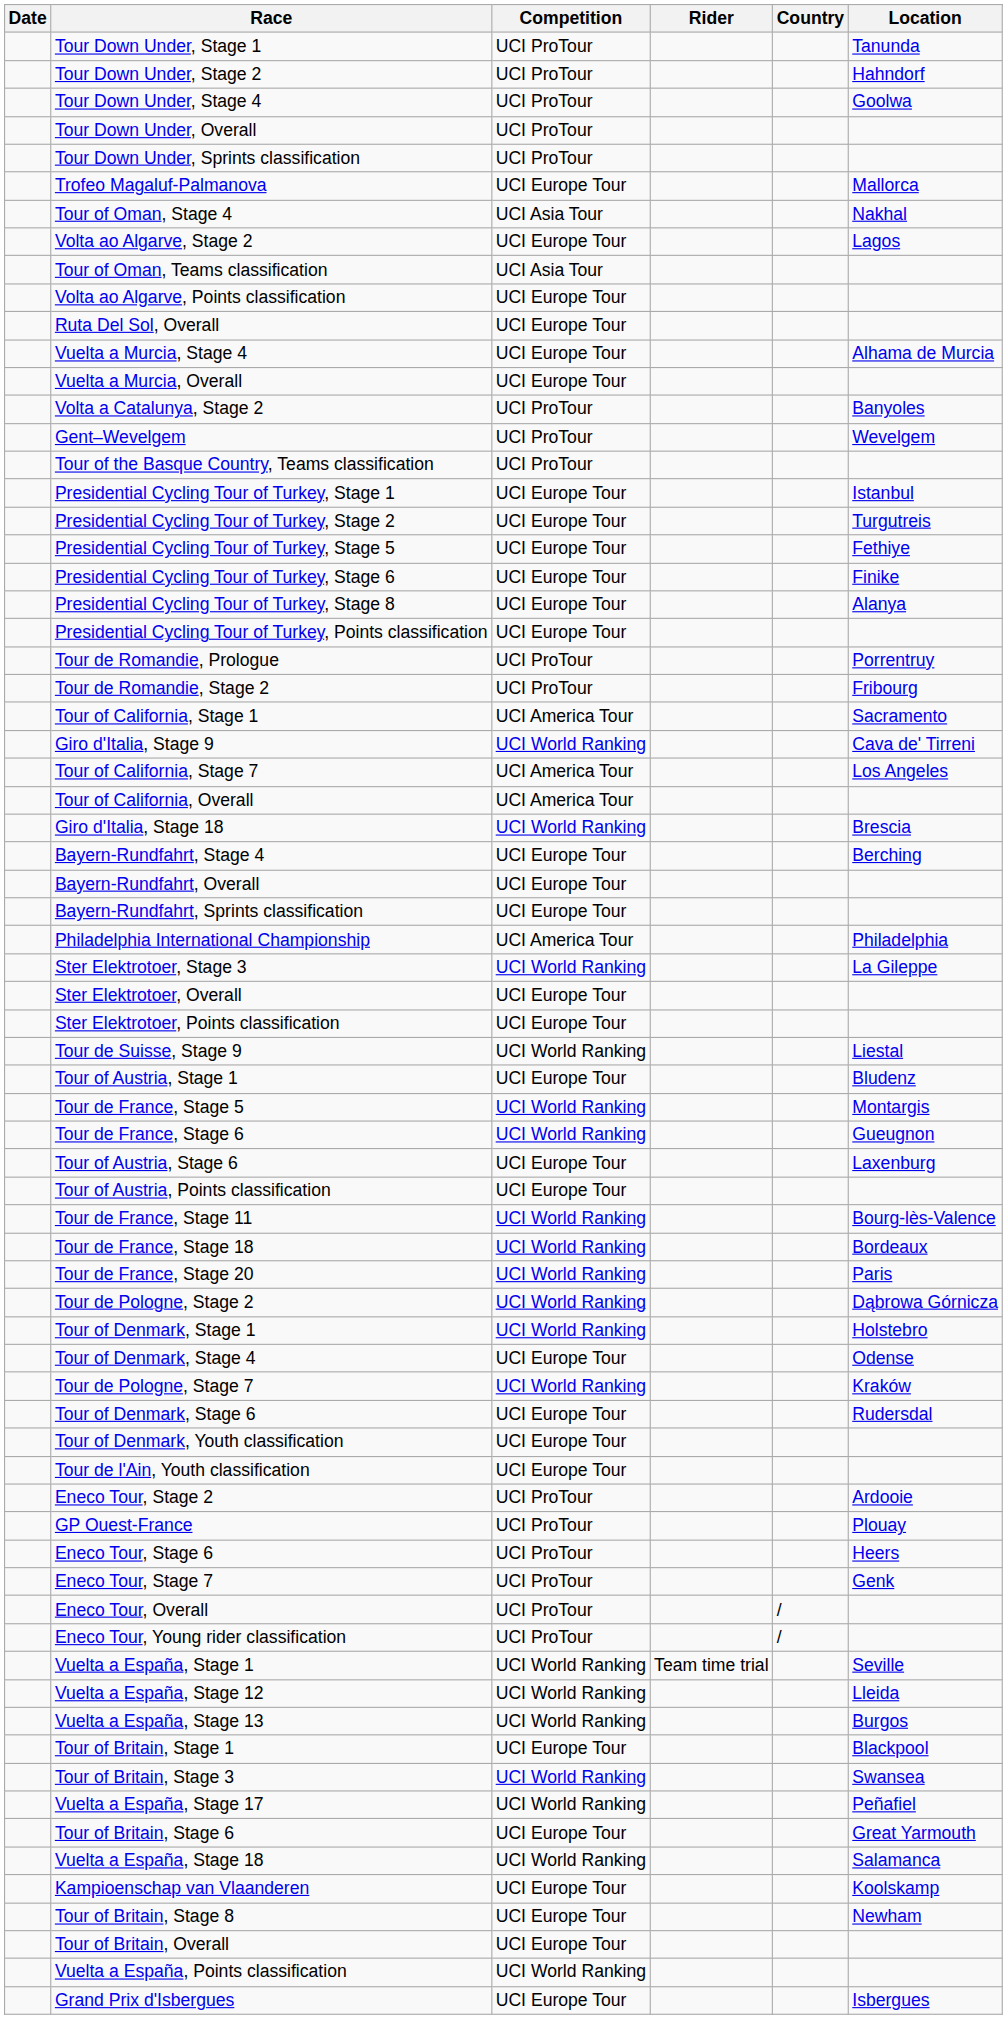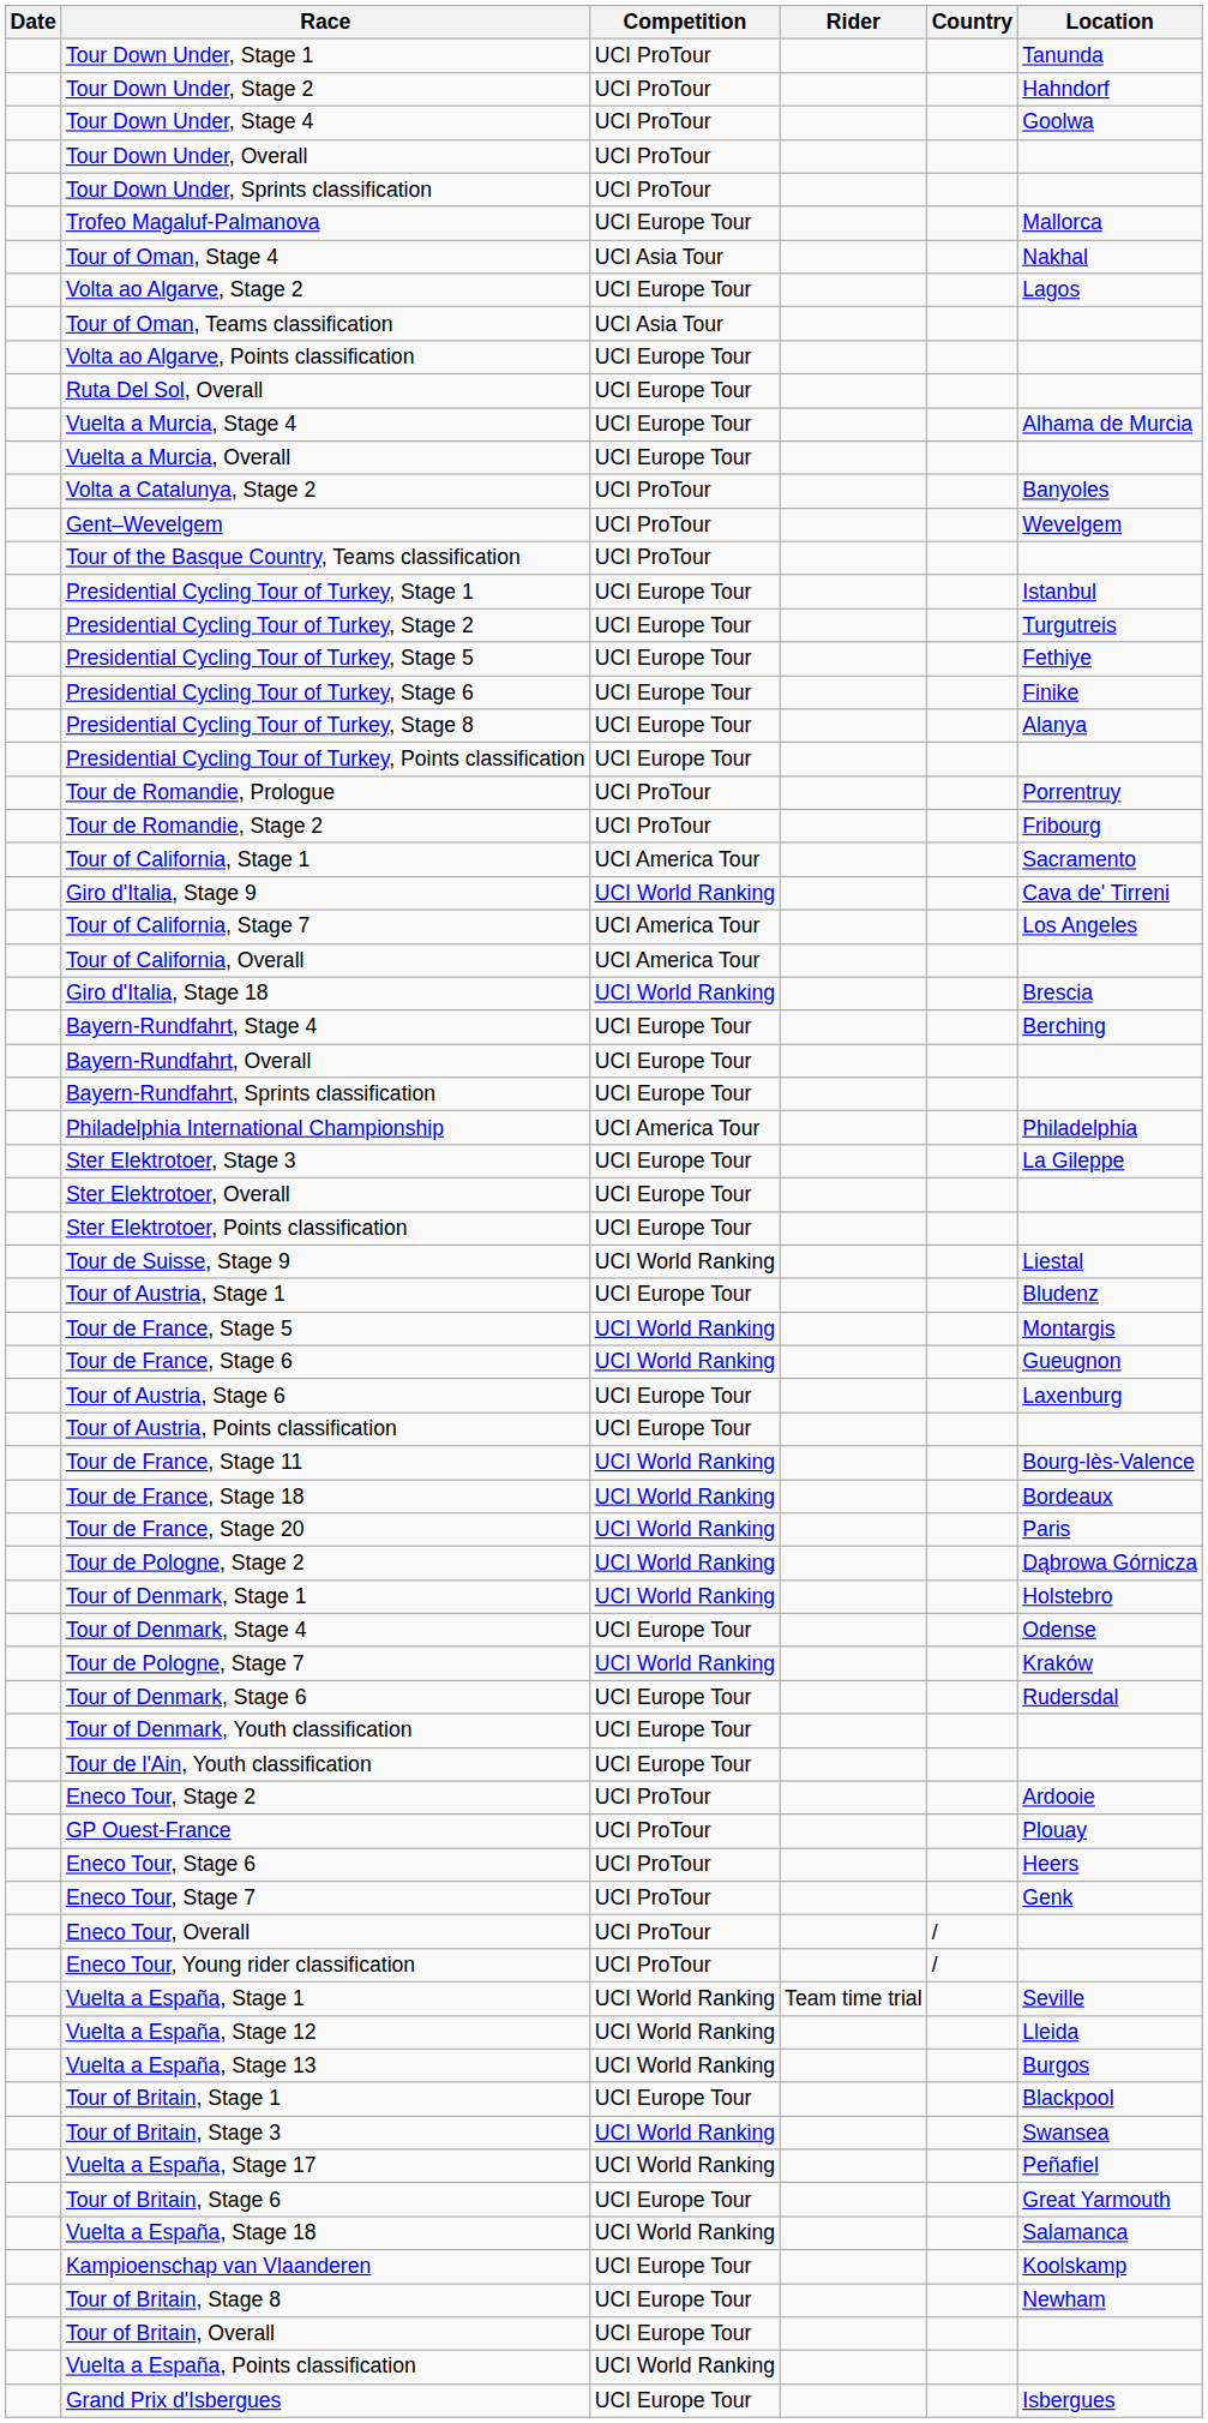Ster Elektrotoer, Stage 3 | Competition: UCI World Ranking -> UCI Europe Tour
